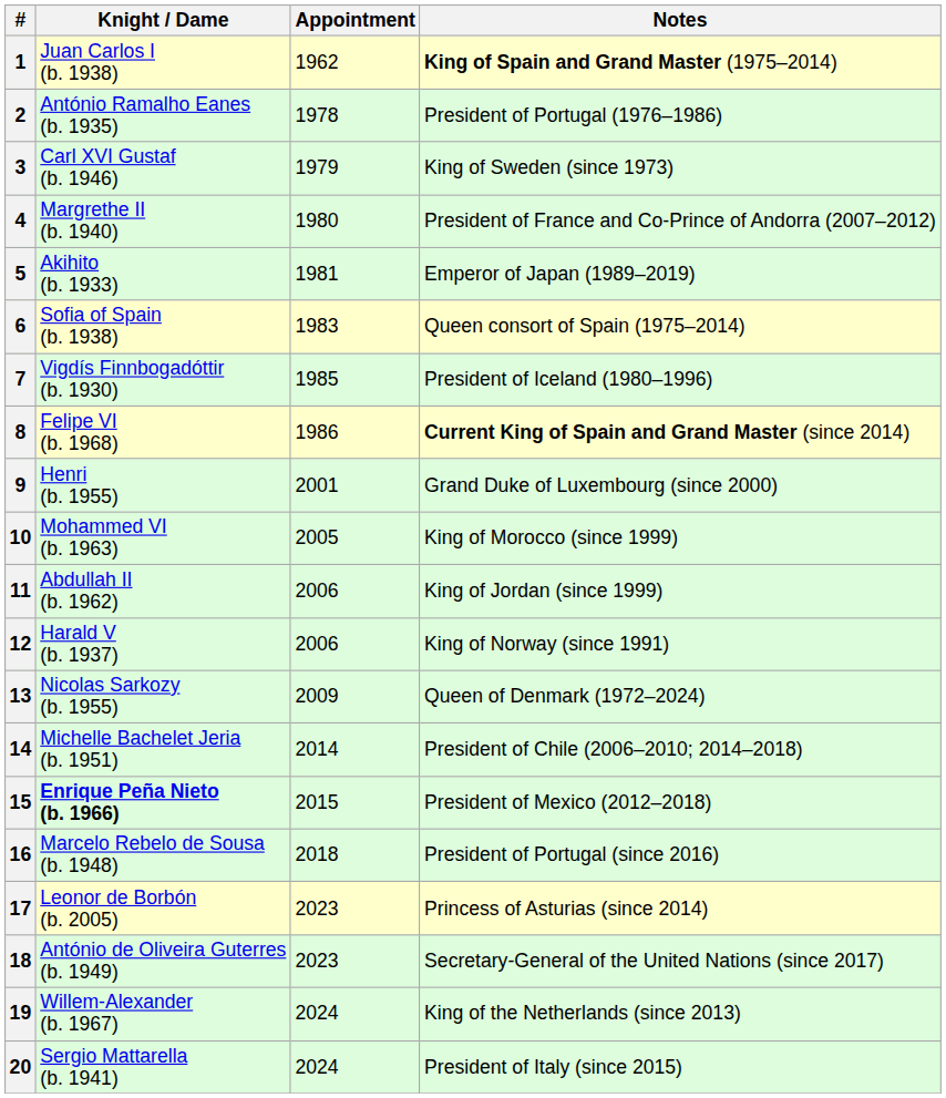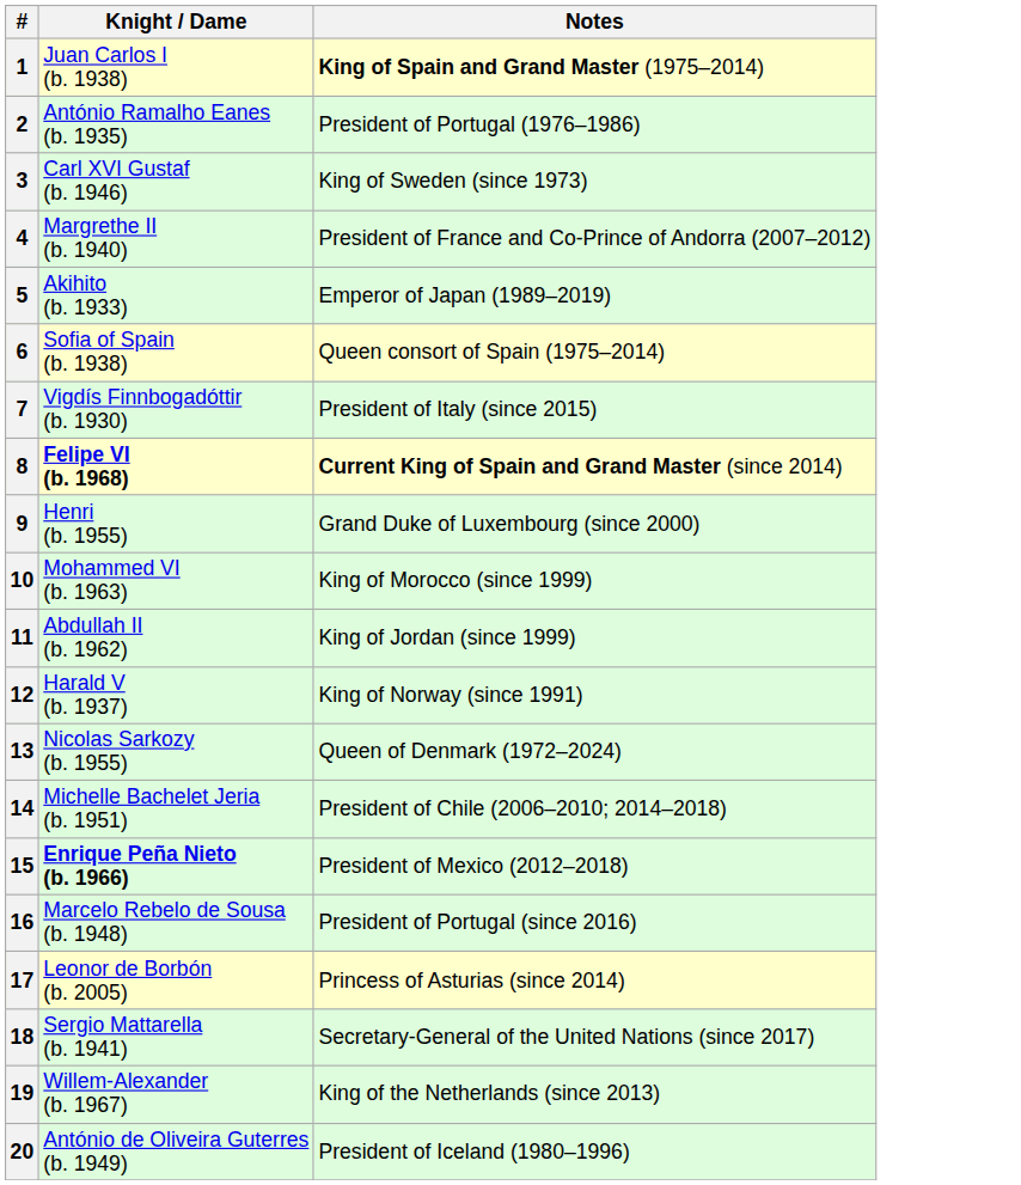- column: Appointment | 1962 | 1978 | 1979 | 1980 | 1981 | 1983 | 1985 | 1986 | 2001 | 2005 | 2006 | 2006 | 2009 | 2014 | 2015 | 2018 | 2023 | 2023 | 2024 | 2024
7 | Notes: President of Iceland (1980–1996) -> President of Italy (since 2015)
8 | Knight / Dame: normal -> bold
18 | Knight / Dame: António de Oliveira Guterres (b. 1949) -> Sergio Mattarella (b. 1941)
20 | Knight / Dame: Sergio Mattarella (b. 1941) -> António de Oliveira Guterres (b. 1949)
20 | Notes: President of Italy (since 2015) -> President of Iceland (1980–1996)
